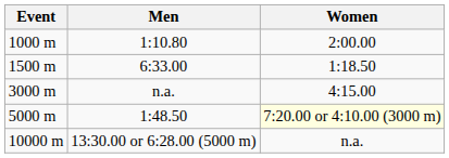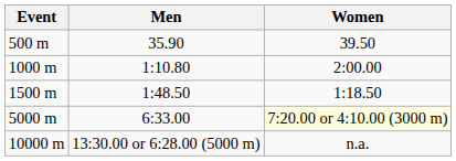+ row: 500 m | 35.90 | 39.50
1500 m | Men: 6:33.00 -> 1:48.50
- row: 3000 m | n.a. | 4:15.00
5000 m | Men: 1:48.50 -> 6:33.00
